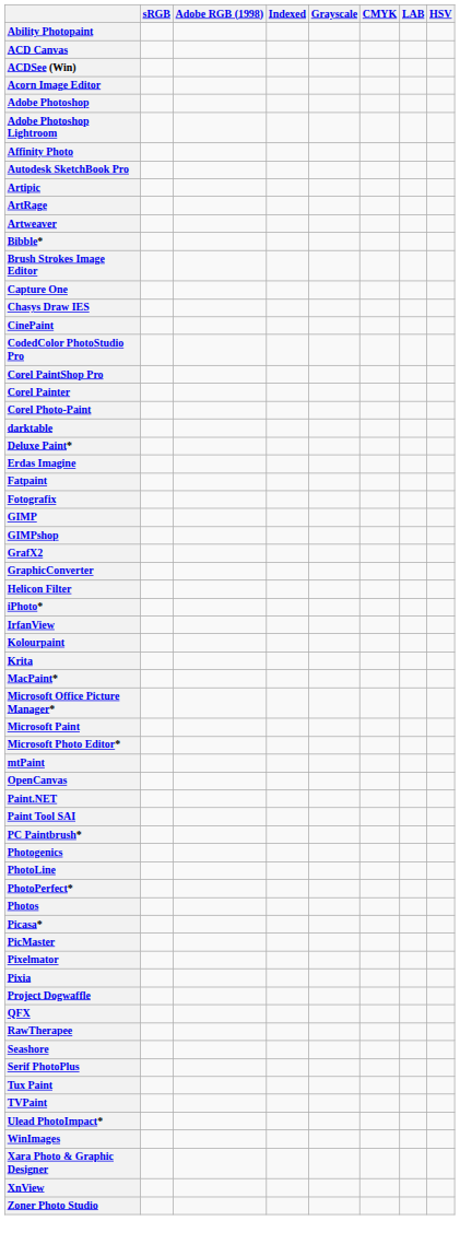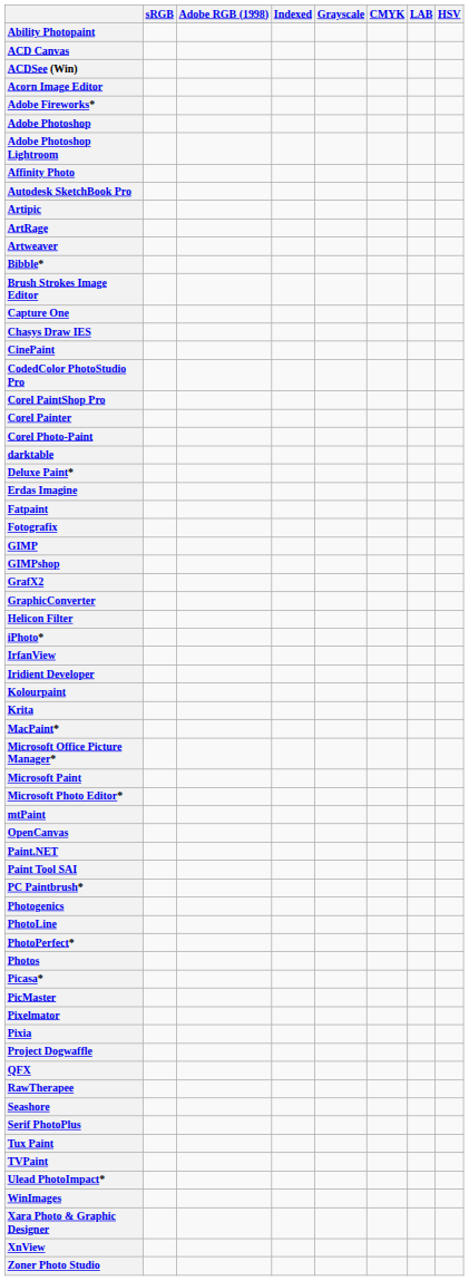+ row: Adobe Fireworks*
+ row: Iridient Developer
